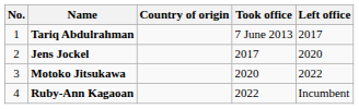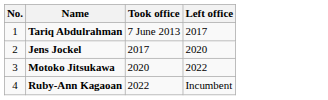- column: Country of origin
